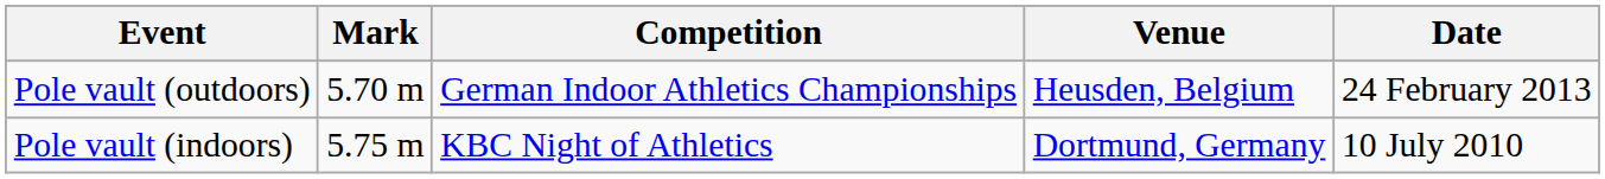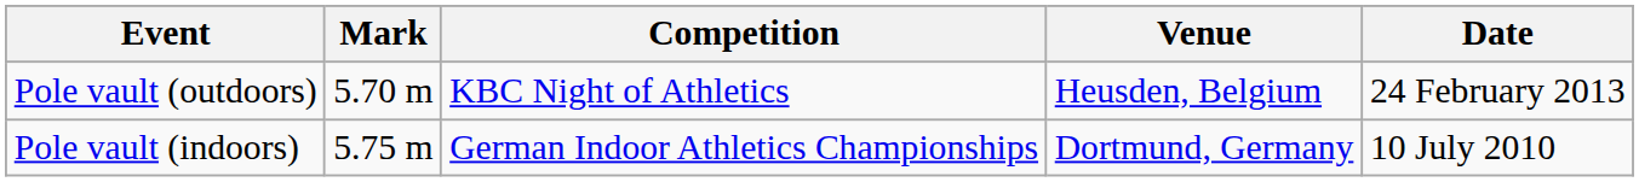Pole vault (outdoors) | Competition: German Indoor Athletics Championships -> KBC Night of Athletics
Pole vault (indoors) | Competition: KBC Night of Athletics -> German Indoor Athletics Championships
